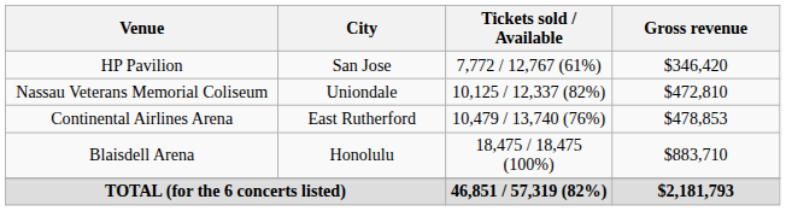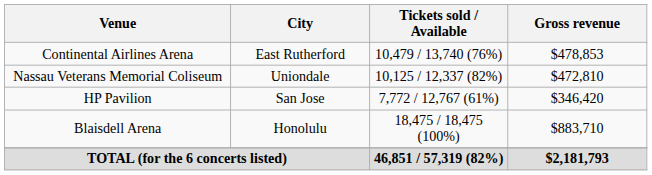rows swapped: Continental Airlines Arena <-> HP Pavilion
